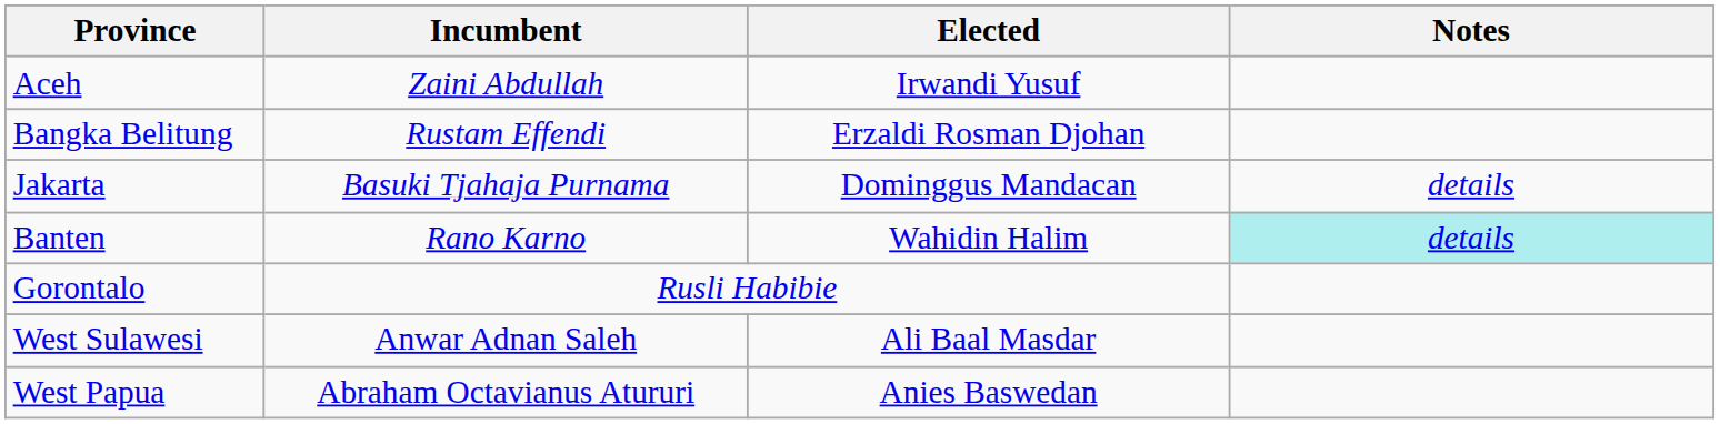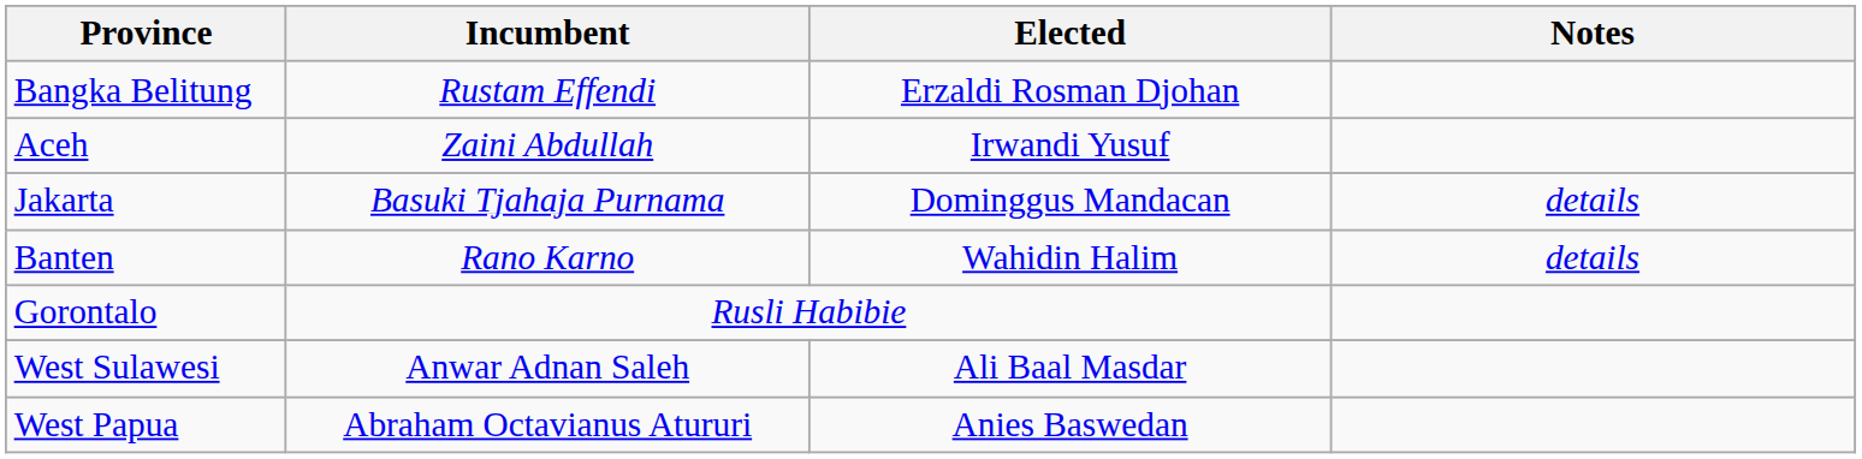rows swapped: Aceh <-> Bangka Belitung
Banten | Notes: paleturquoise background -> no background
